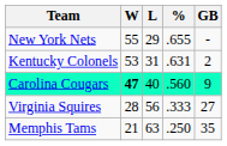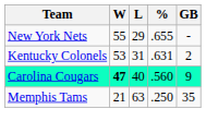- row: Virginia Squires | 28 | 56 | .333 | 27
